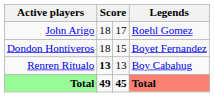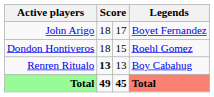John Arigo | Legends: Roehl Gomez -> Boyet Fernandez
Dondon Hontiveros | Legends: Boyet Fernandez -> Roehl Gomez
